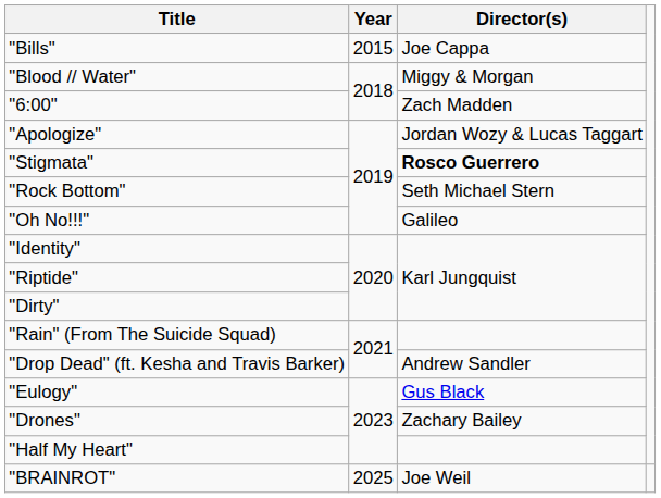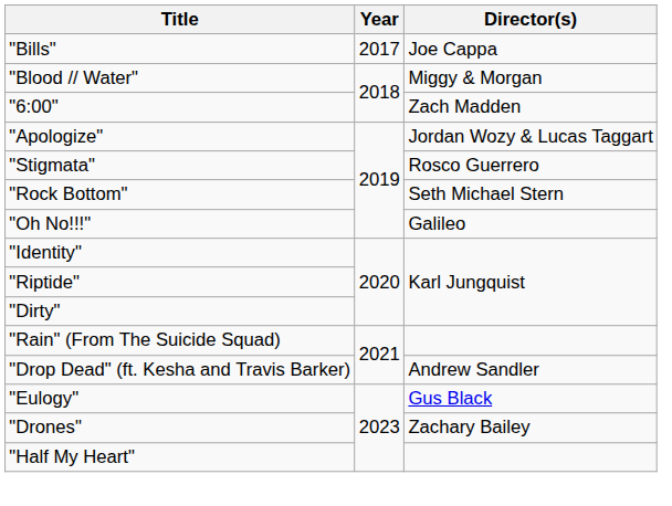"Bills" | Year: 2015 -> 2017
"Stigmata" | Director(s): bold -> normal
- row: "BRAINROT" | 2025 | Joe Weil
